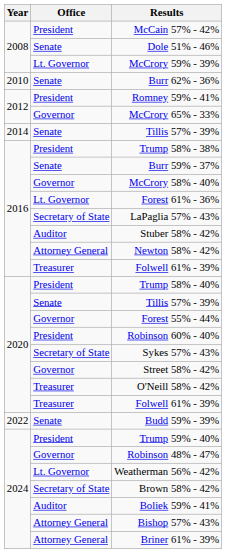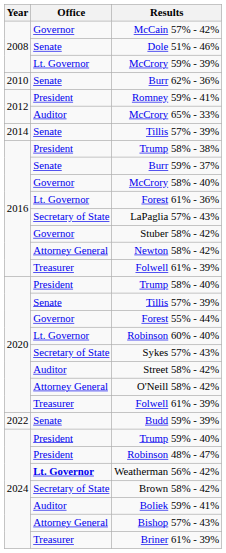McCain 57% - 42% | Office: President -> Governor
McCrory 65% - 33% | Office: Governor -> Auditor
Stuber 58% - 42% | Office: Auditor -> Governor
Robinson 60% - 40% | Office: President -> Lt. Governor
Street 58% - 42% | Office: Governor -> Auditor
O'Neill 58% - 42% | Office: Treasurer -> Attorney General
Robinson 48% - 47% | Office: Governor -> President
Weatherman 56% - 42% | Office: normal -> bold
Briner 61% - 39% | Office: Attorney General -> Treasurer
